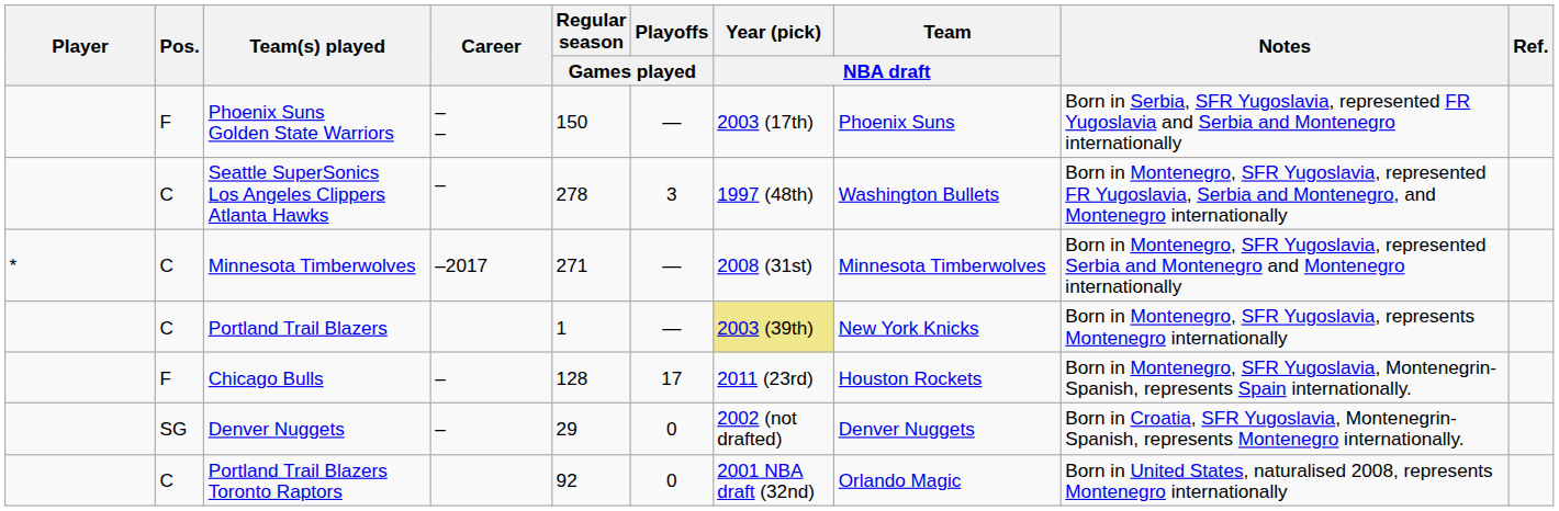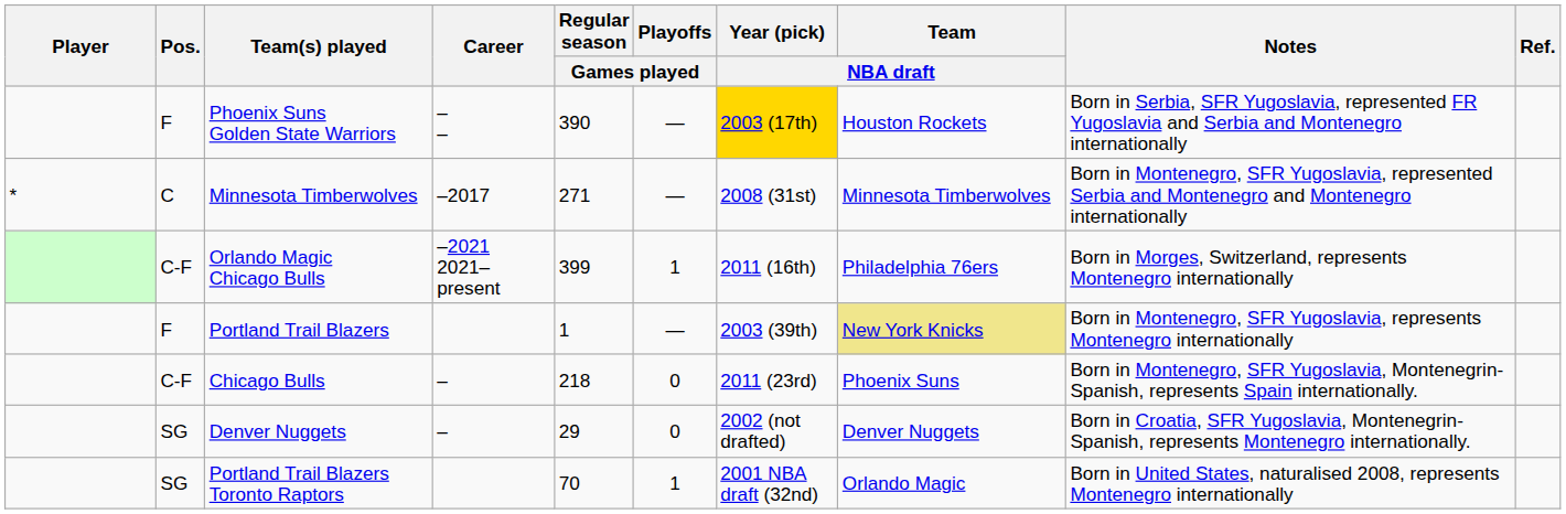Phoenix Suns Golden State Warriors | Regular season / Games played: 150 -> 390
Phoenix Suns Golden State Warriors | Year (pick) / NBA draft: no background -> gold background
Phoenix Suns Golden State Warriors | Team / NBA draft: Phoenix Suns -> Houston Rockets
- row: C | Seattle SuperSonics Los Angeles Clippers Atlanta Hawks | – | 278 | 3 | 1997 (48th) | Washington Bullets | Born in Montenegro, SFR Yugoslavia, represented FR Yugoslavia, Serbia and Montenegro, and Montenegro internationally
+ row: C-F | Orlando Magic Chicago Bulls | –2021 2021–present | 399 | 1 | 2011 (16th) | Philadelphia 76ers | Born in Morges, Switzerland, represents Montenegro internationally
Portland Trail Blazers | Pos.: C -> F
Portland Trail Blazers | Year (pick) / NBA draft: khaki background -> no background
Portland Trail Blazers | Team / NBA draft: no background -> khaki background
Chicago Bulls | Pos.: F -> C-F
Chicago Bulls | Regular season / Games played: 128 -> 218
Chicago Bulls | Playoffs / Games played: 17 -> 0
Chicago Bulls | Team / NBA draft: Houston Rockets -> Phoenix Suns
Portland Trail Blazers Toronto Raptors | Pos.: C -> SG
Portland Trail Blazers Toronto Raptors | Regular season / Games played: 92 -> 70
Portland Trail Blazers Toronto Raptors | Playoffs / Games played: 0 -> 1
